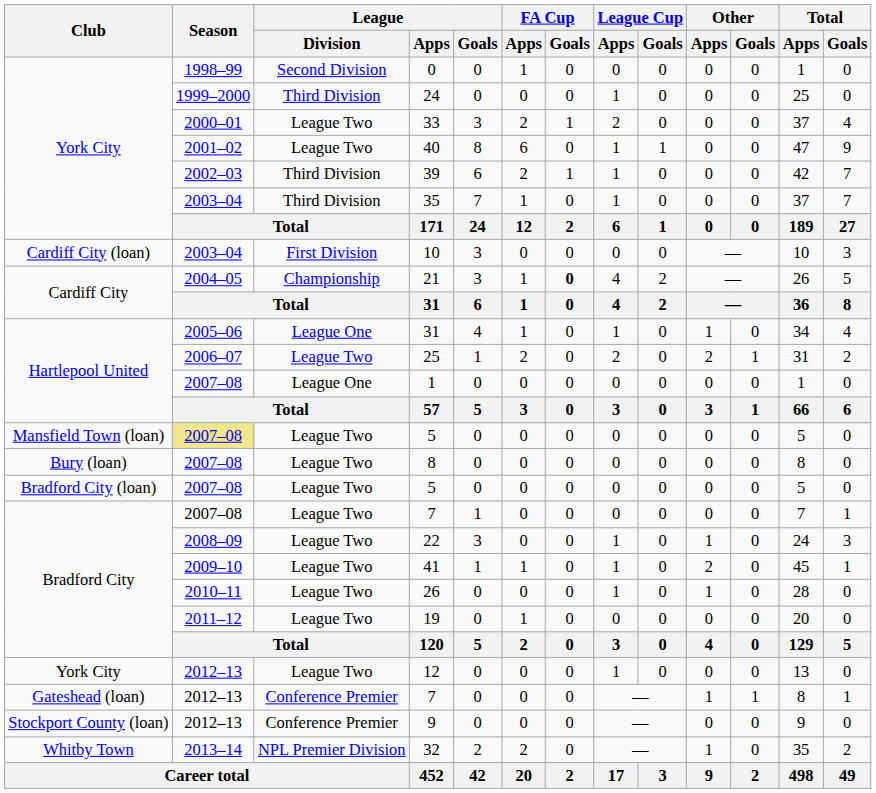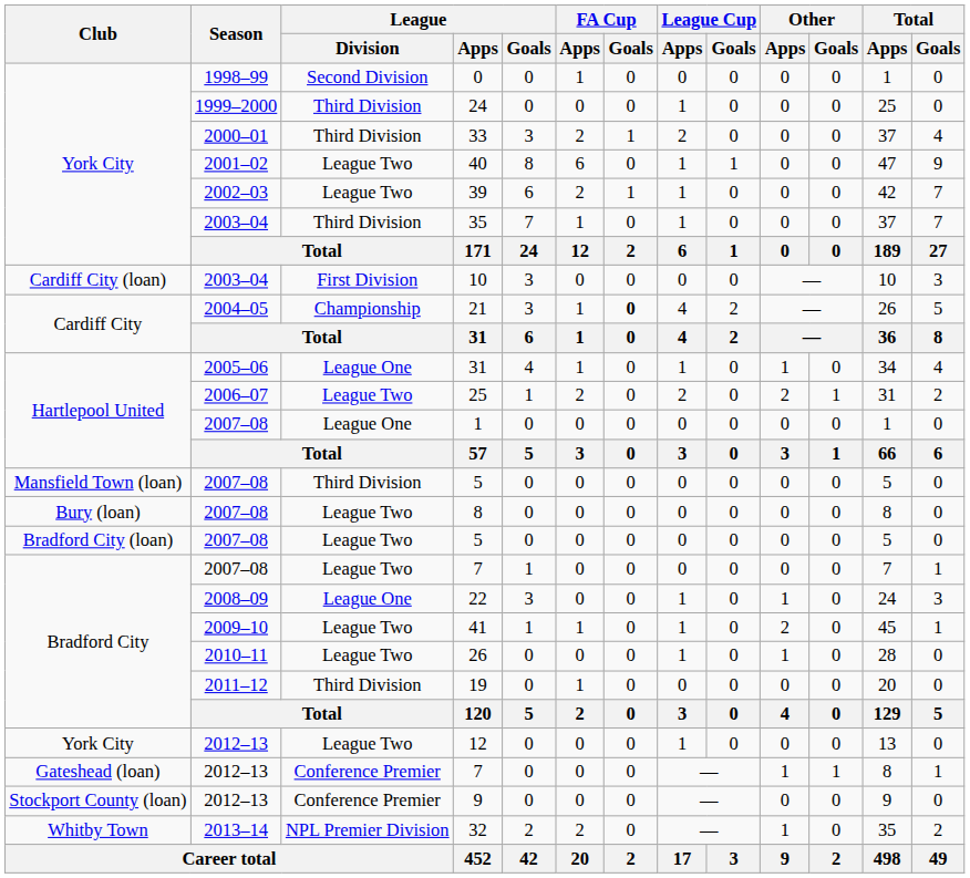33 | League / Division: League Two -> Third Division
39 | League / Division: Third Division -> League Two
Mansfield Town (loan) / 5 | Season: khaki background -> no background
Mansfield Town (loan) / 5 | League / Division: League Two -> Third Division
22 | League / Division: League Two -> League One
19 | League / Division: League Two -> Third Division
